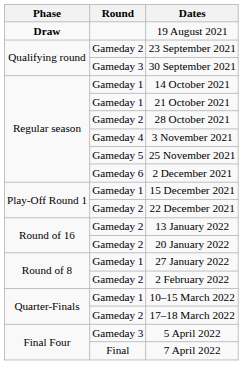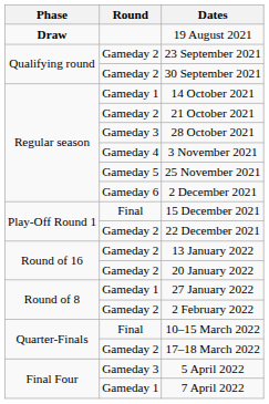30 September 2021 | Round: Gameday 3 -> Gameday 2
21 October 2021 | Round: Gameday 1 -> Gameday 2
28 October 2021 | Round: Gameday 2 -> Gameday 3
15 December 2021 | Round: Gameday 1 -> Final
10–15 March 2022 | Round: Gameday 1 -> Final
7 April 2022 | Round: Final -> Gameday 1
